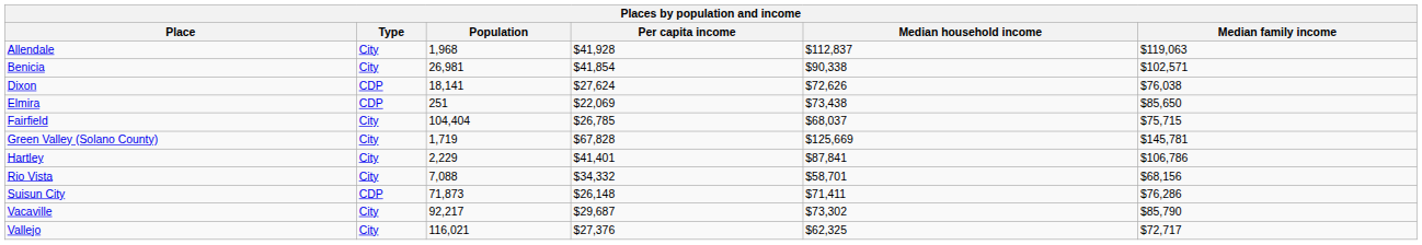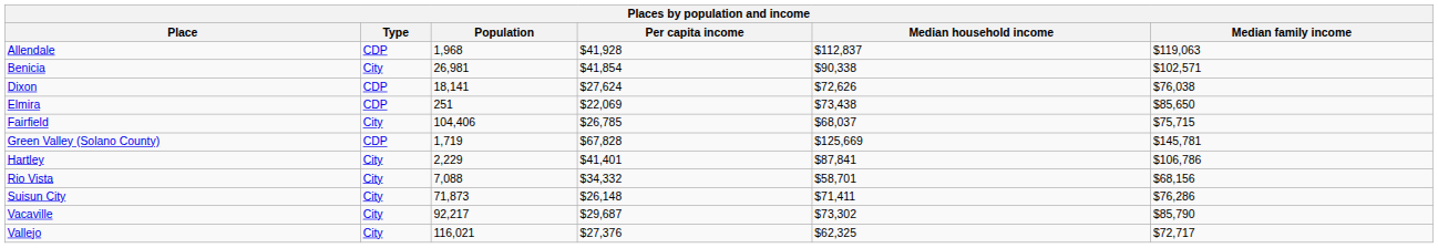Allendale | Type: City -> CDP
Fairfield | Population: 104,404 -> 104,406
Green Valley (Solano County) | Type: City -> CDP
Suisun City | Type: CDP -> City
